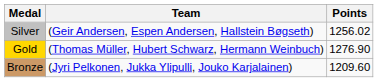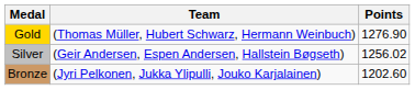rows swapped: Gold <-> Silver
Bronze | Points: 1209.60 -> 1202.60
